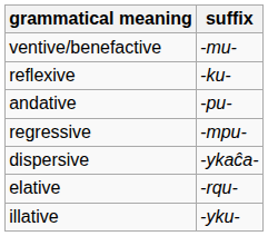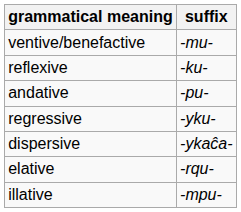regressive | suffix: -mpu- -> -yku-
illative | suffix: -yku- -> -mpu-
